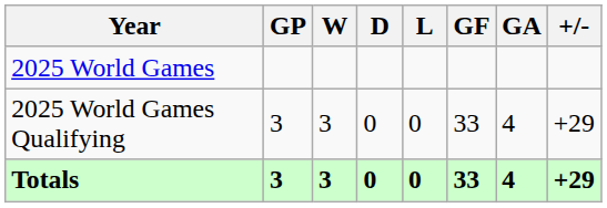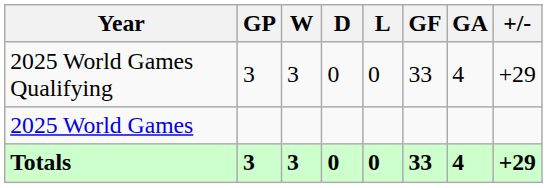rows swapped: 2025 World Games Qualifying <-> 2025 World Games
